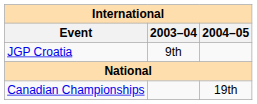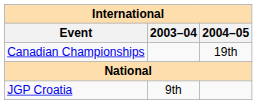rows swapped: JGP Croatia <-> Canadian Championships
